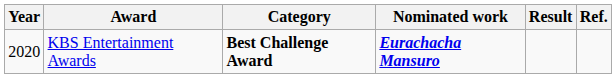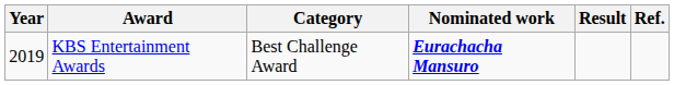KBS Entertainment Awards | Year: 2020 -> 2019
KBS Entertainment Awards | Category: bold -> normal
